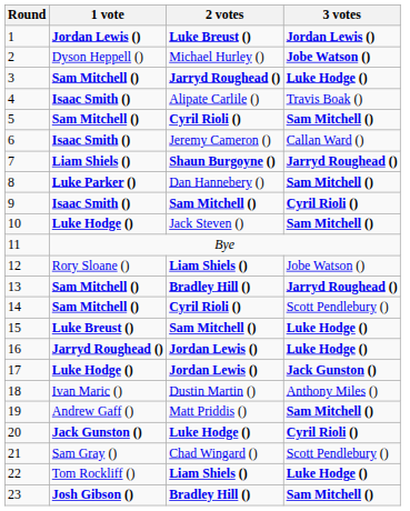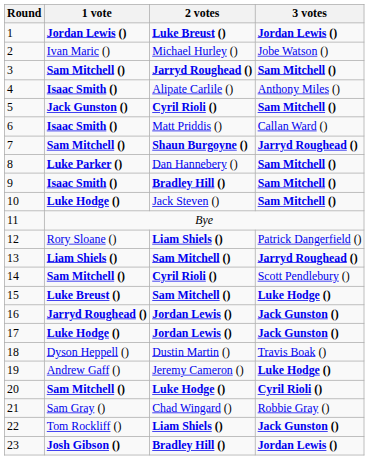2 | 1 vote: Dyson Heppell () -> Ivan Maric ()
2 | 3 votes: bold -> normal
3 | 3 votes: Luke Hodge () -> Sam Mitchell ()
4 | 3 votes: Travis Boak () -> Anthony Miles ()
5 | 1 vote: Sam Mitchell () -> Jack Gunston ()
6 | 2 votes: Jeremy Cameron () -> Matt Priddis ()
7 | 1 vote: Liam Shiels () -> Sam Mitchell ()
9 | 2 votes: Sam Mitchell () -> Bradley Hill ()
9 | 3 votes: Cyril Rioli () -> Sam Mitchell ()
12 | 3 votes: Jobe Watson () -> Patrick Dangerfield ()
13 | 1 vote: Sam Mitchell () -> Liam Shiels ()
13 | 2 votes: Bradley Hill () -> Sam Mitchell ()
16 | 3 votes: Luke Hodge () -> Jack Gunston ()
18 | 1 vote: Ivan Maric () -> Dyson Heppell ()
18 | 3 votes: Anthony Miles () -> Travis Boak ()
19 | 2 votes: Matt Priddis () -> Jeremy Cameron ()
19 | 3 votes: Sam Mitchell () -> Luke Hodge ()
20 | 1 vote: Jack Gunston () -> Sam Mitchell ()
21 | 3 votes: Scott Pendlebury () -> Robbie Gray ()
22 | 3 votes: Luke Hodge () -> Jack Gunston ()
23 | 3 votes: Sam Mitchell () -> Jordan Lewis ()
